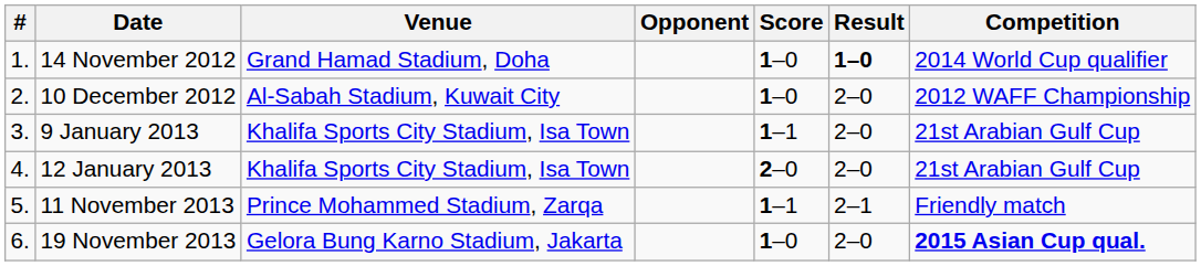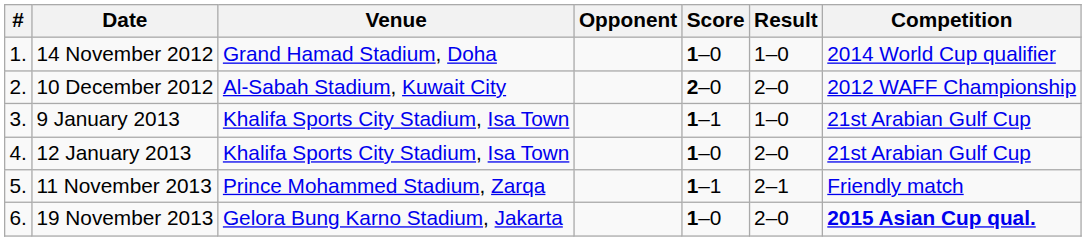14 November 2012 | Result: bold -> normal
10 December 2012 | Score: 1–0 -> 2–0
9 January 2013 | Result: 2–0 -> 1–0
12 January 2013 | Score: 2–0 -> 1–0
